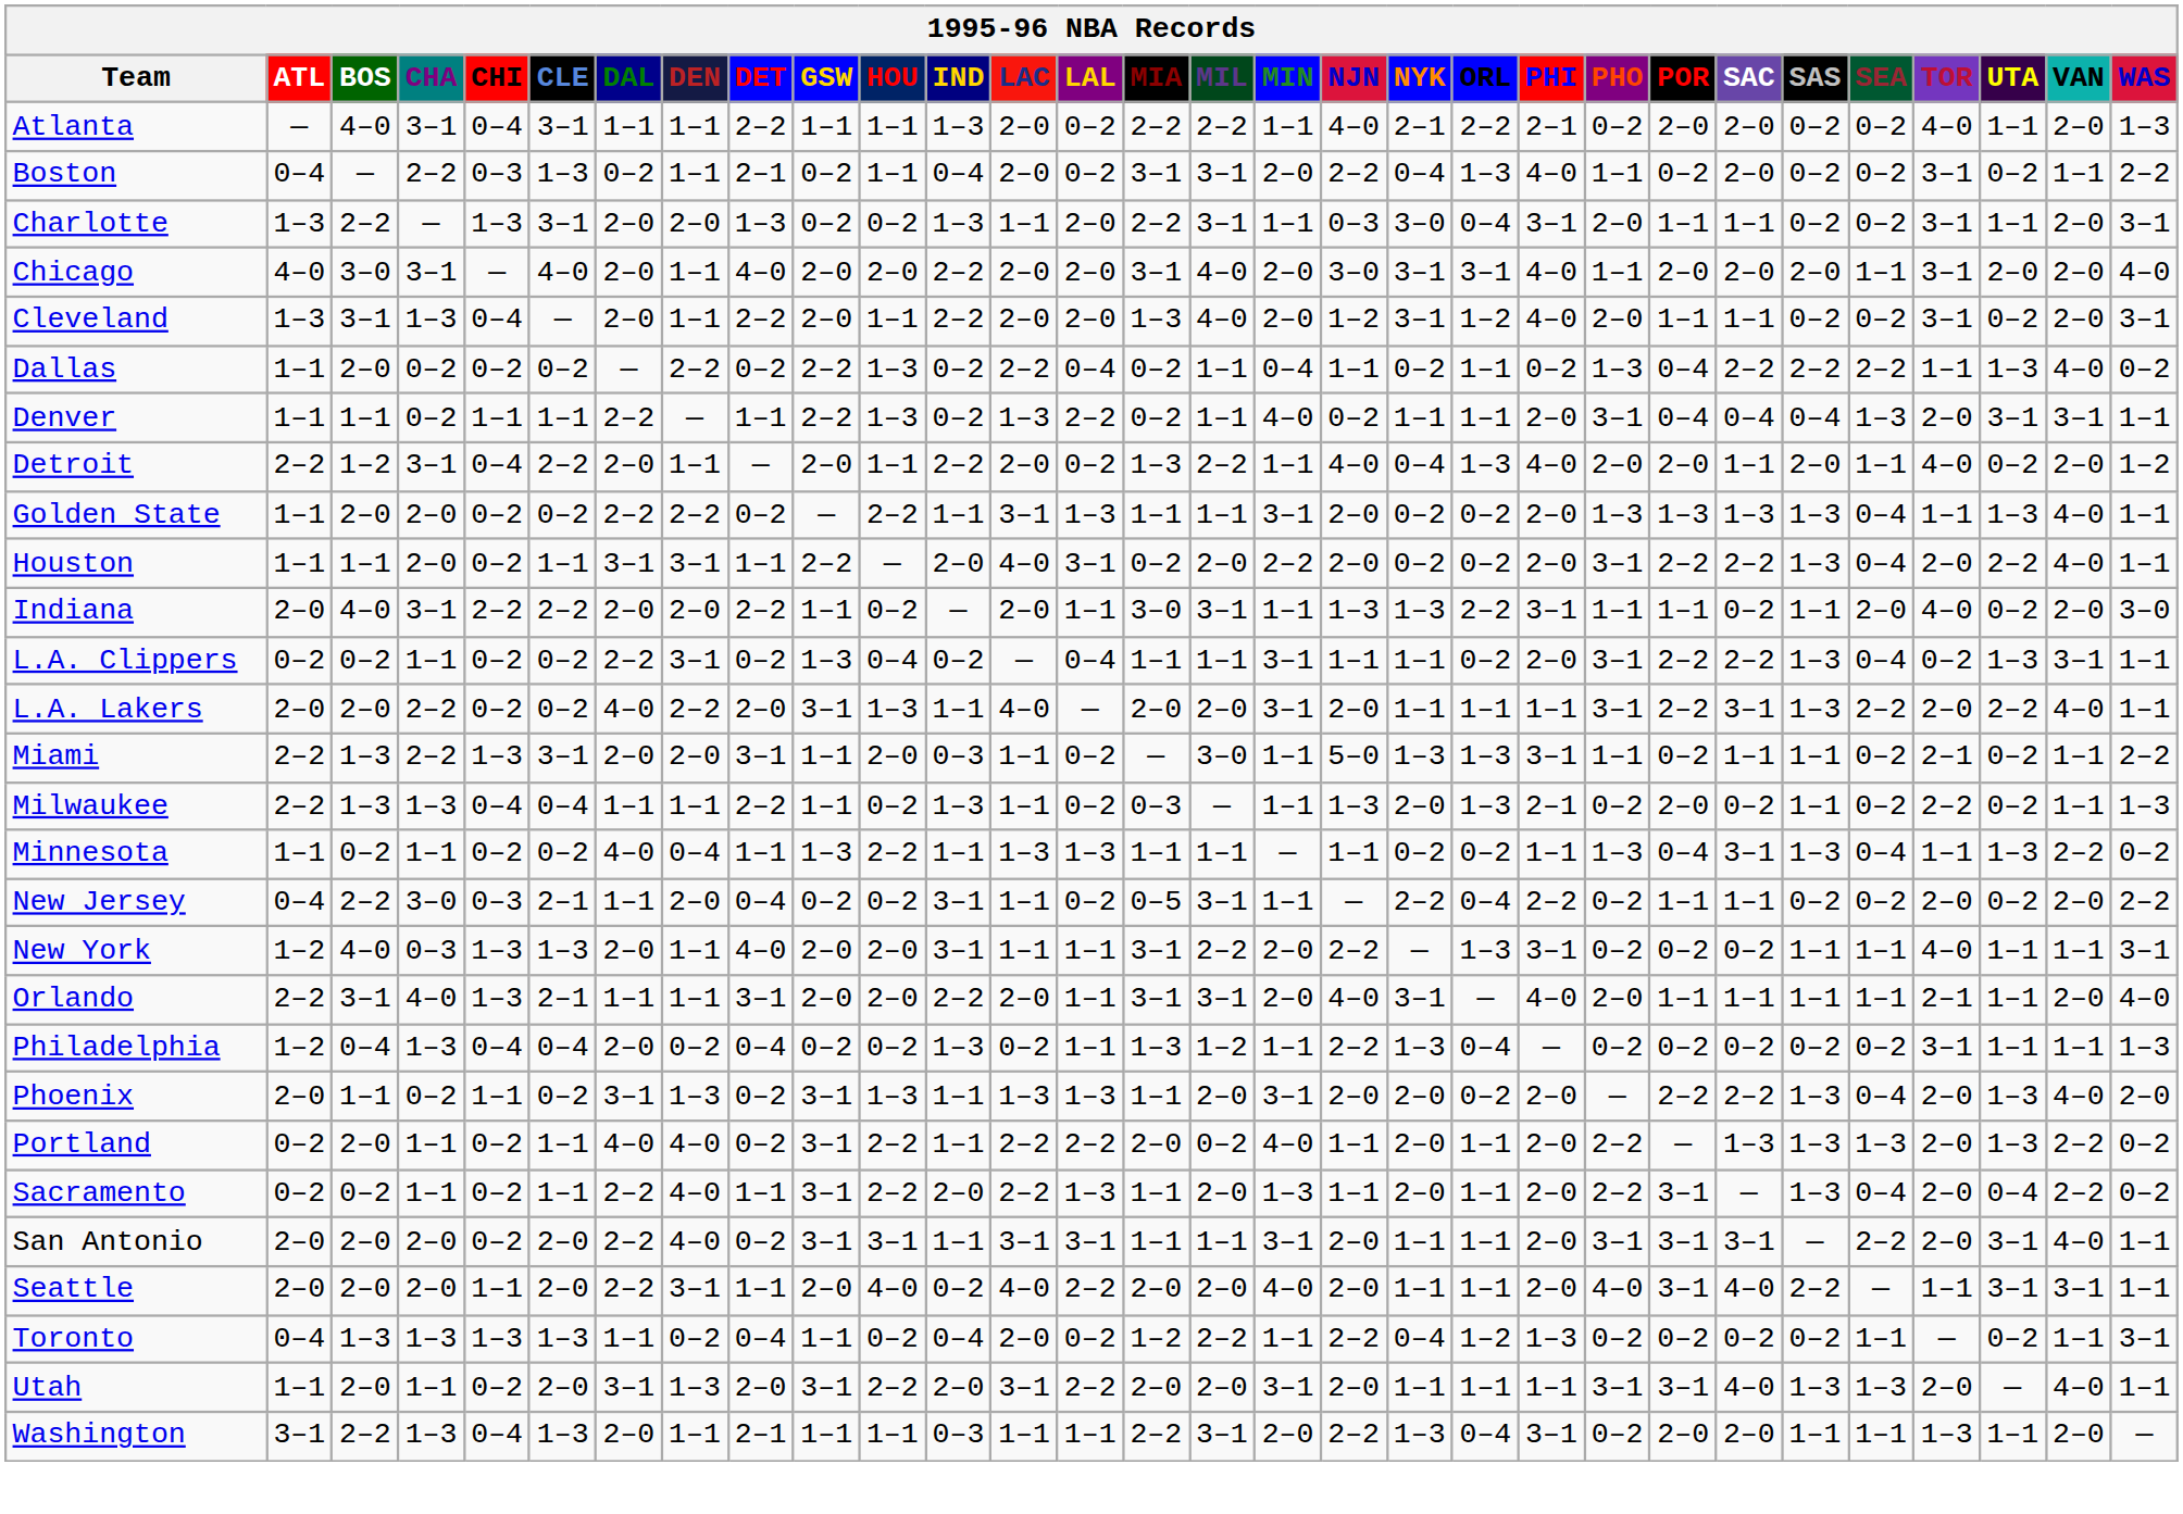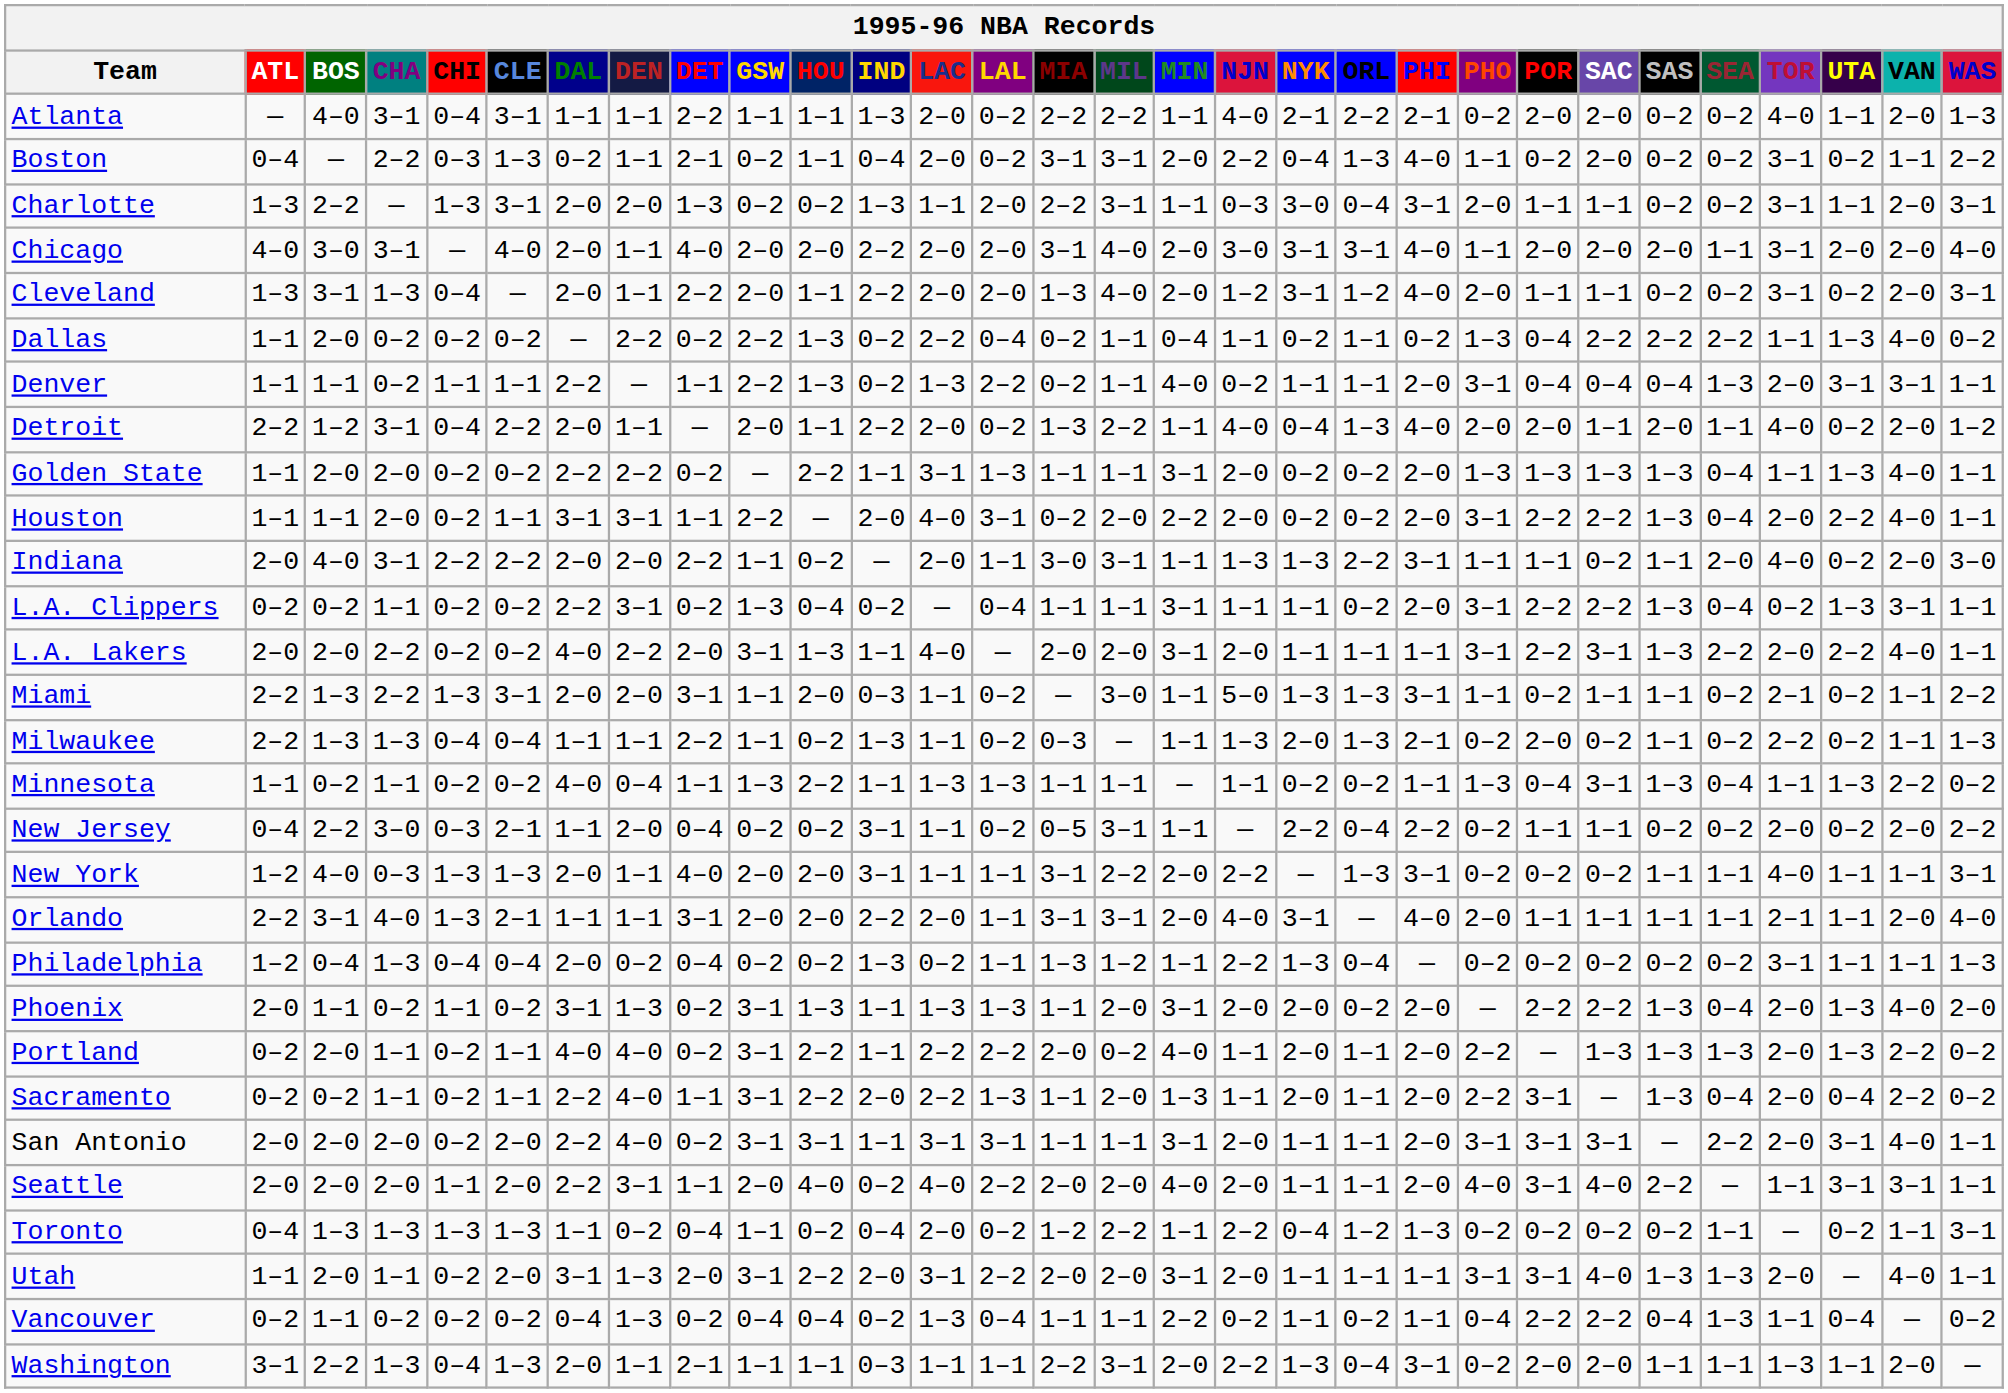+ row: Vancouver | 0–2 | 1–1 | 0–2 | 0–2 | 0–2 | 0–4 | 1–3 | 0–2 | 0–4 | 0–4 | 0–2 | 1–3 | 0–4 | 1–1 | 1–1 | 2–2 | 0–2 | 1–1 | 0–2 | 1–1 | 0–4 | 2–2 | 2–2 | 0–4 | 1–3 | 1–1 | 0–4 | — | 0–2
